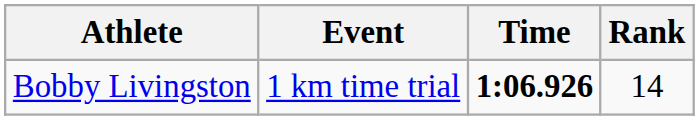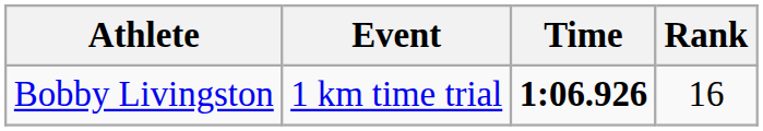Bobby Livingston | Rank: 14 -> 16
